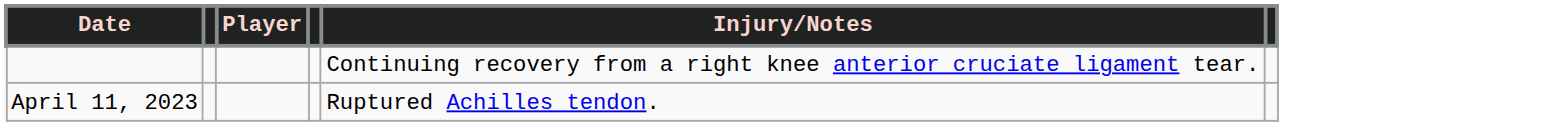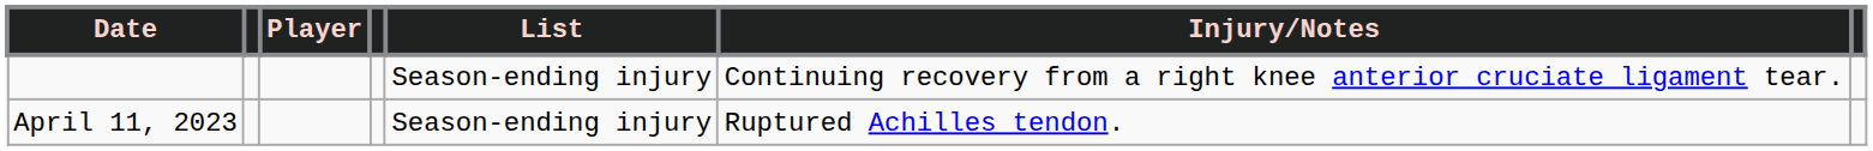+ column: List | Season-ending injury | Season-ending injury
